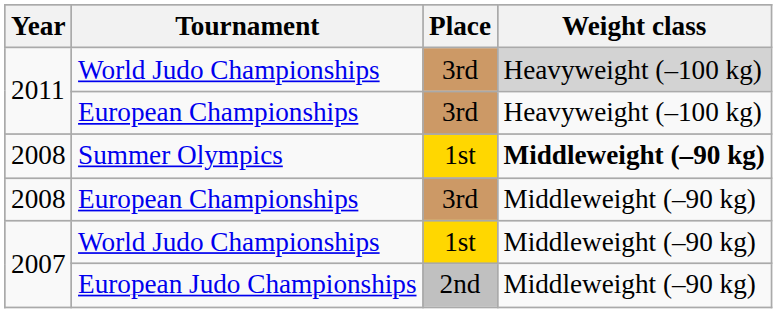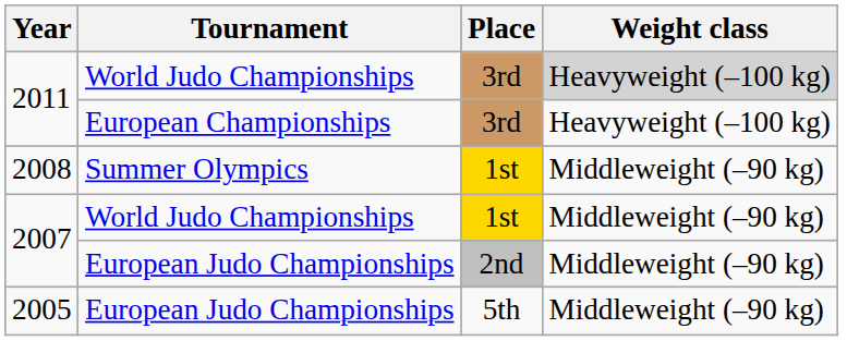2008 / Summer Olympics | Weight class: bold -> normal
- row: 2008 | European Championships | 3rd | Middleweight (–90 kg)
+ row: 2005 | European Judo Championships | 5th | Middleweight (–90 kg)
